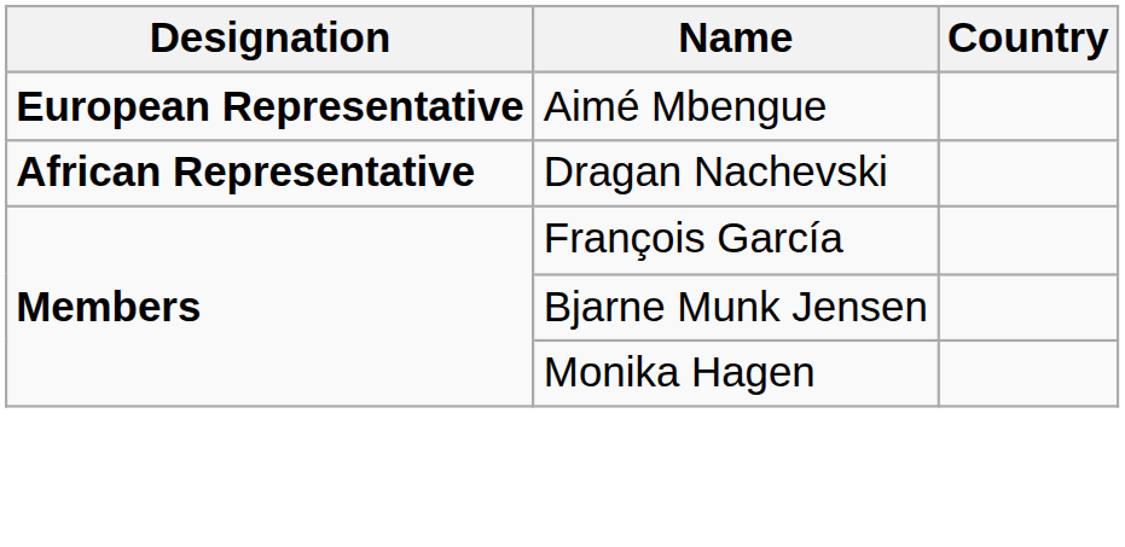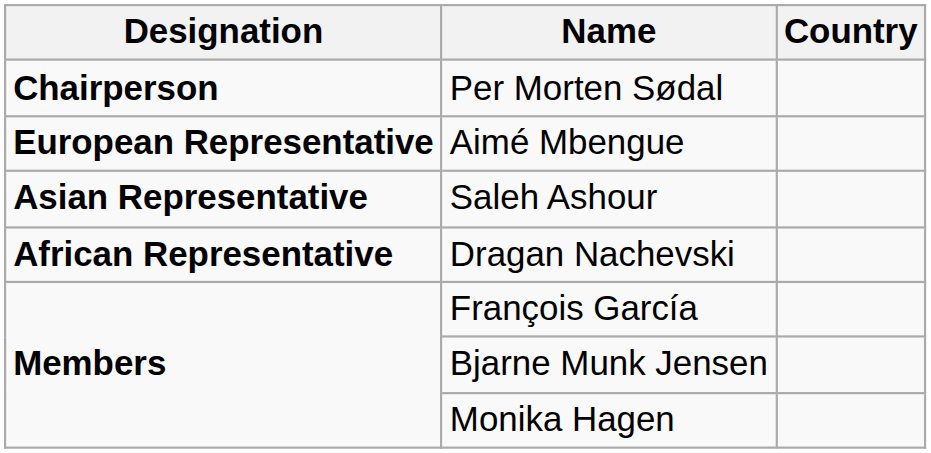+ row: Chairperson | Per Morten Sødal
+ row: Asian Representative | Saleh Ashour
